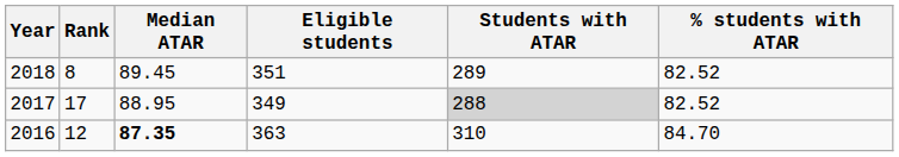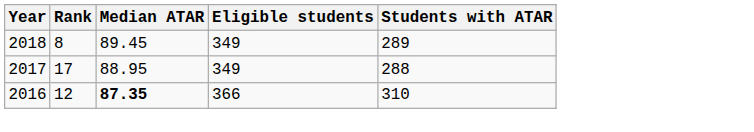- column: % students with ATAR | 82.52 | 82.52 | 84.70
2018 | Eligible students: 351 -> 349
2017 | Students with ATAR: lightgrey background -> no background
2016 | Eligible students: 363 -> 366
